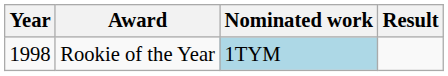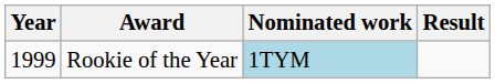Rookie of the Year | Year: 1998 -> 1999
